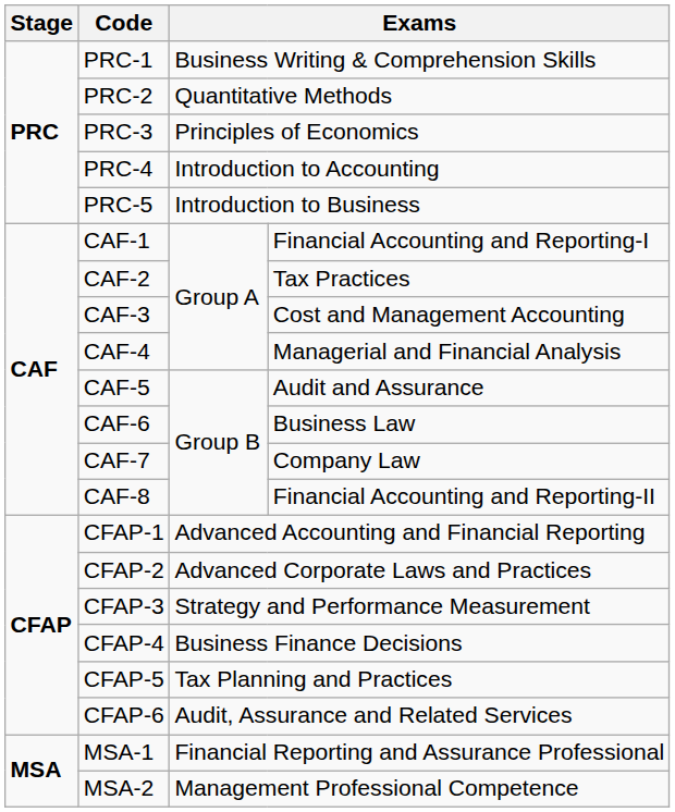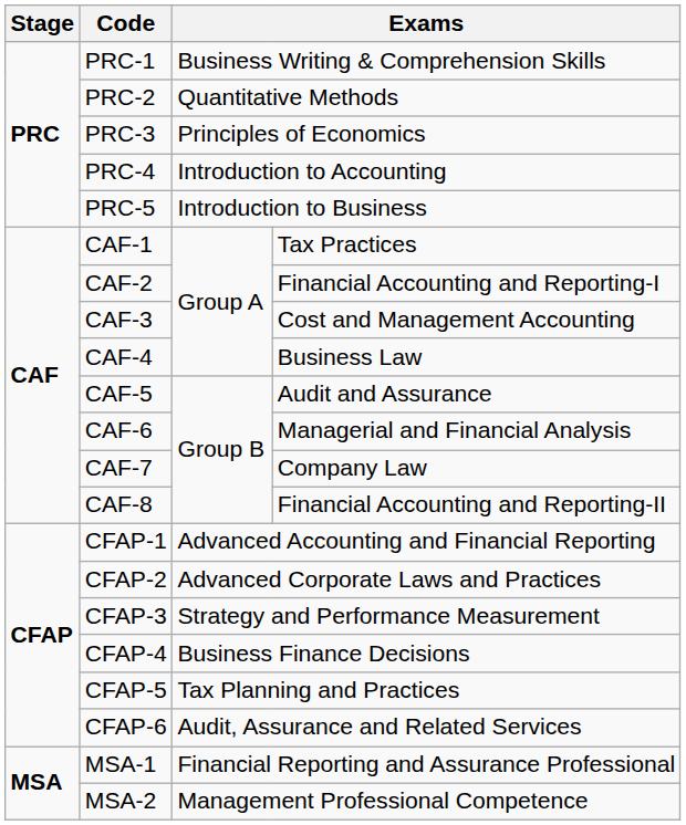CAF-1 | column 4: Financial Accounting and Reporting-I -> Tax Practices
CAF-2 | column 4: Tax Practices -> Financial Accounting and Reporting-I
CAF-4 | column 4: Managerial and Financial Analysis -> Business Law
CAF-6 | column 4: Business Law -> Managerial and Financial Analysis
